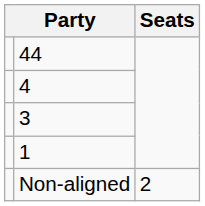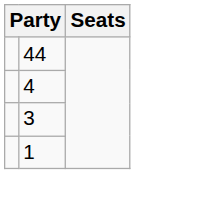- row: Non-aligned | 2
